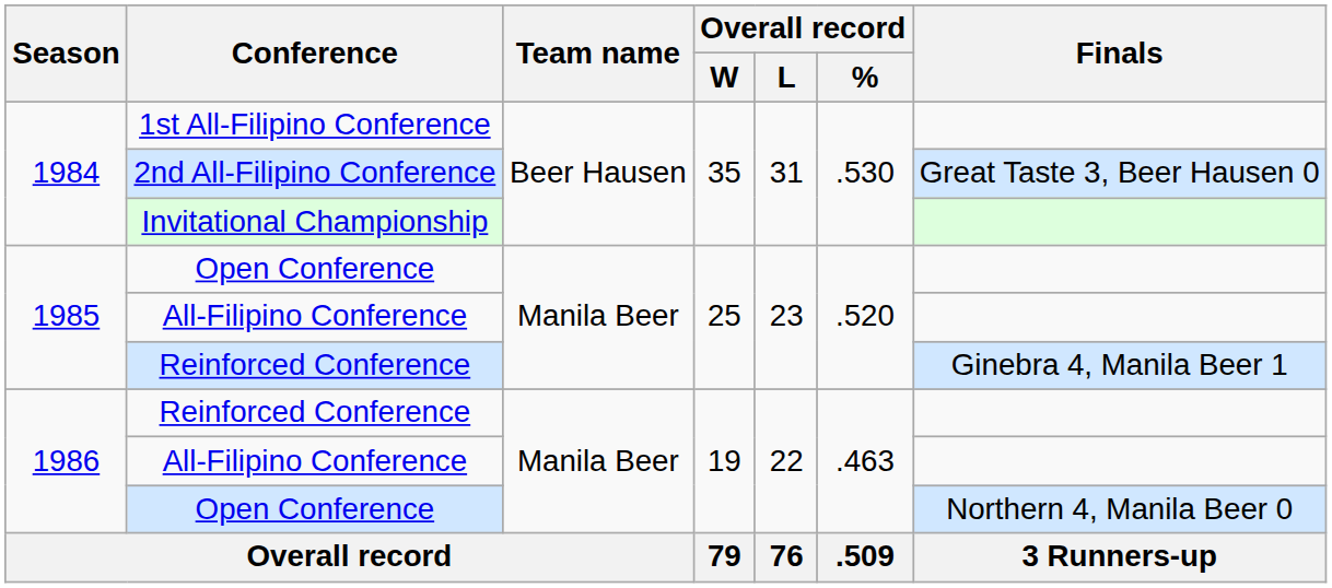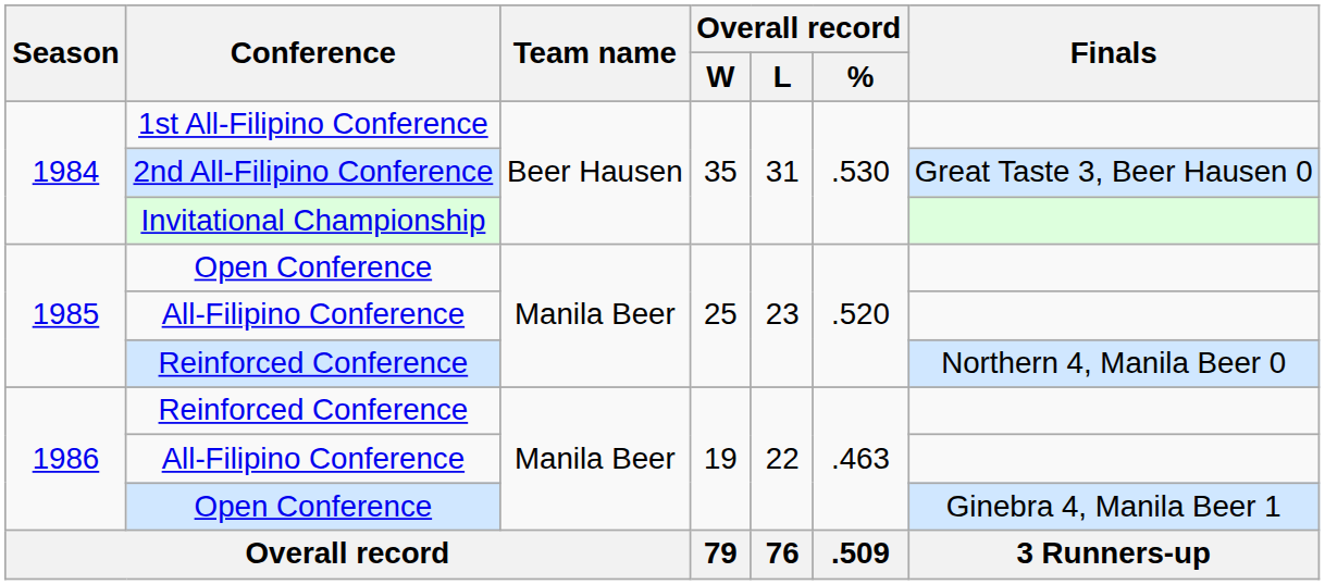1985 / Reinforced Conference | Finals: Ginebra 4, Manila Beer 1 -> Northern 4, Manila Beer 0
1986 / Open Conference | Finals: Northern 4, Manila Beer 0 -> Ginebra 4, Manila Beer 1
